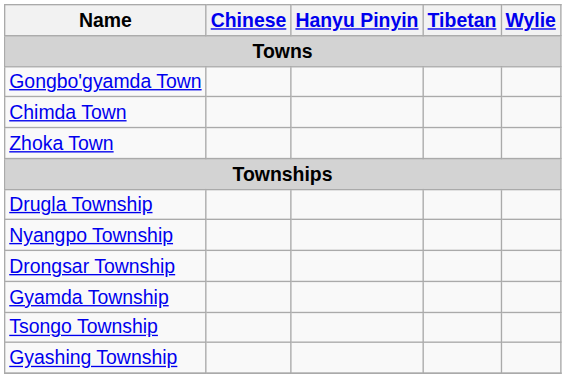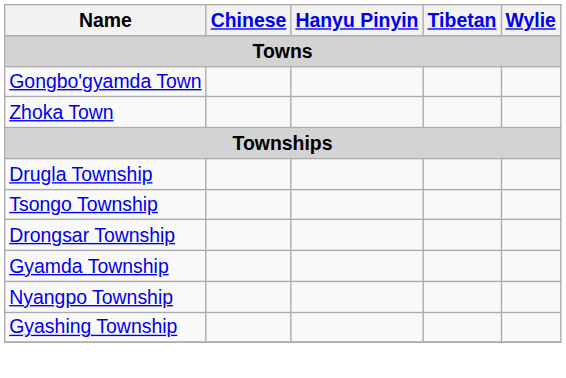- row: Chimda Town
rows swapped: Tsongo Township <-> Nyangpo Township
